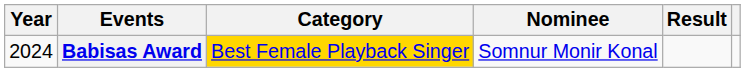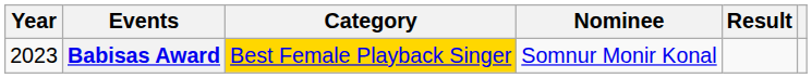Babisas Award | Year: 2024 -> 2023
